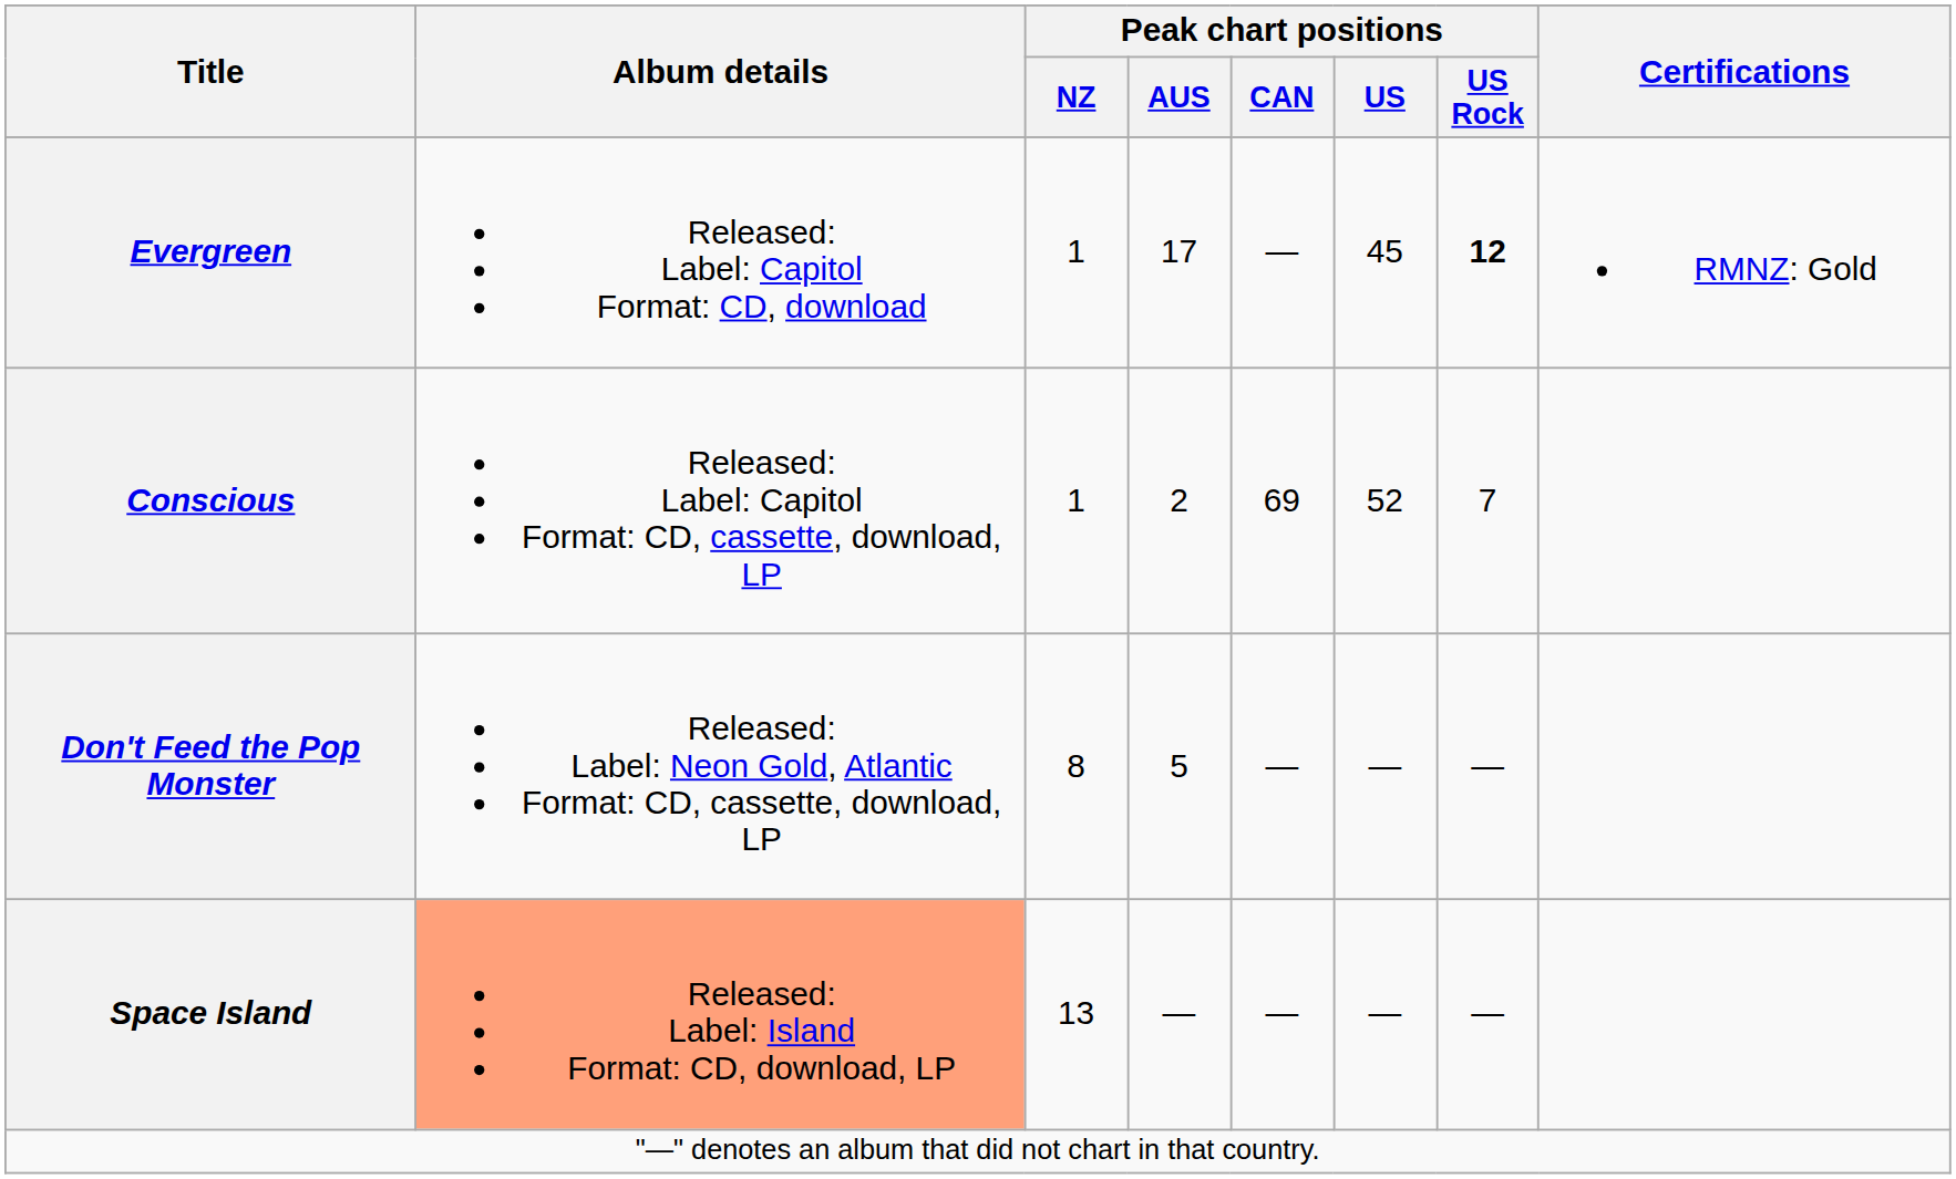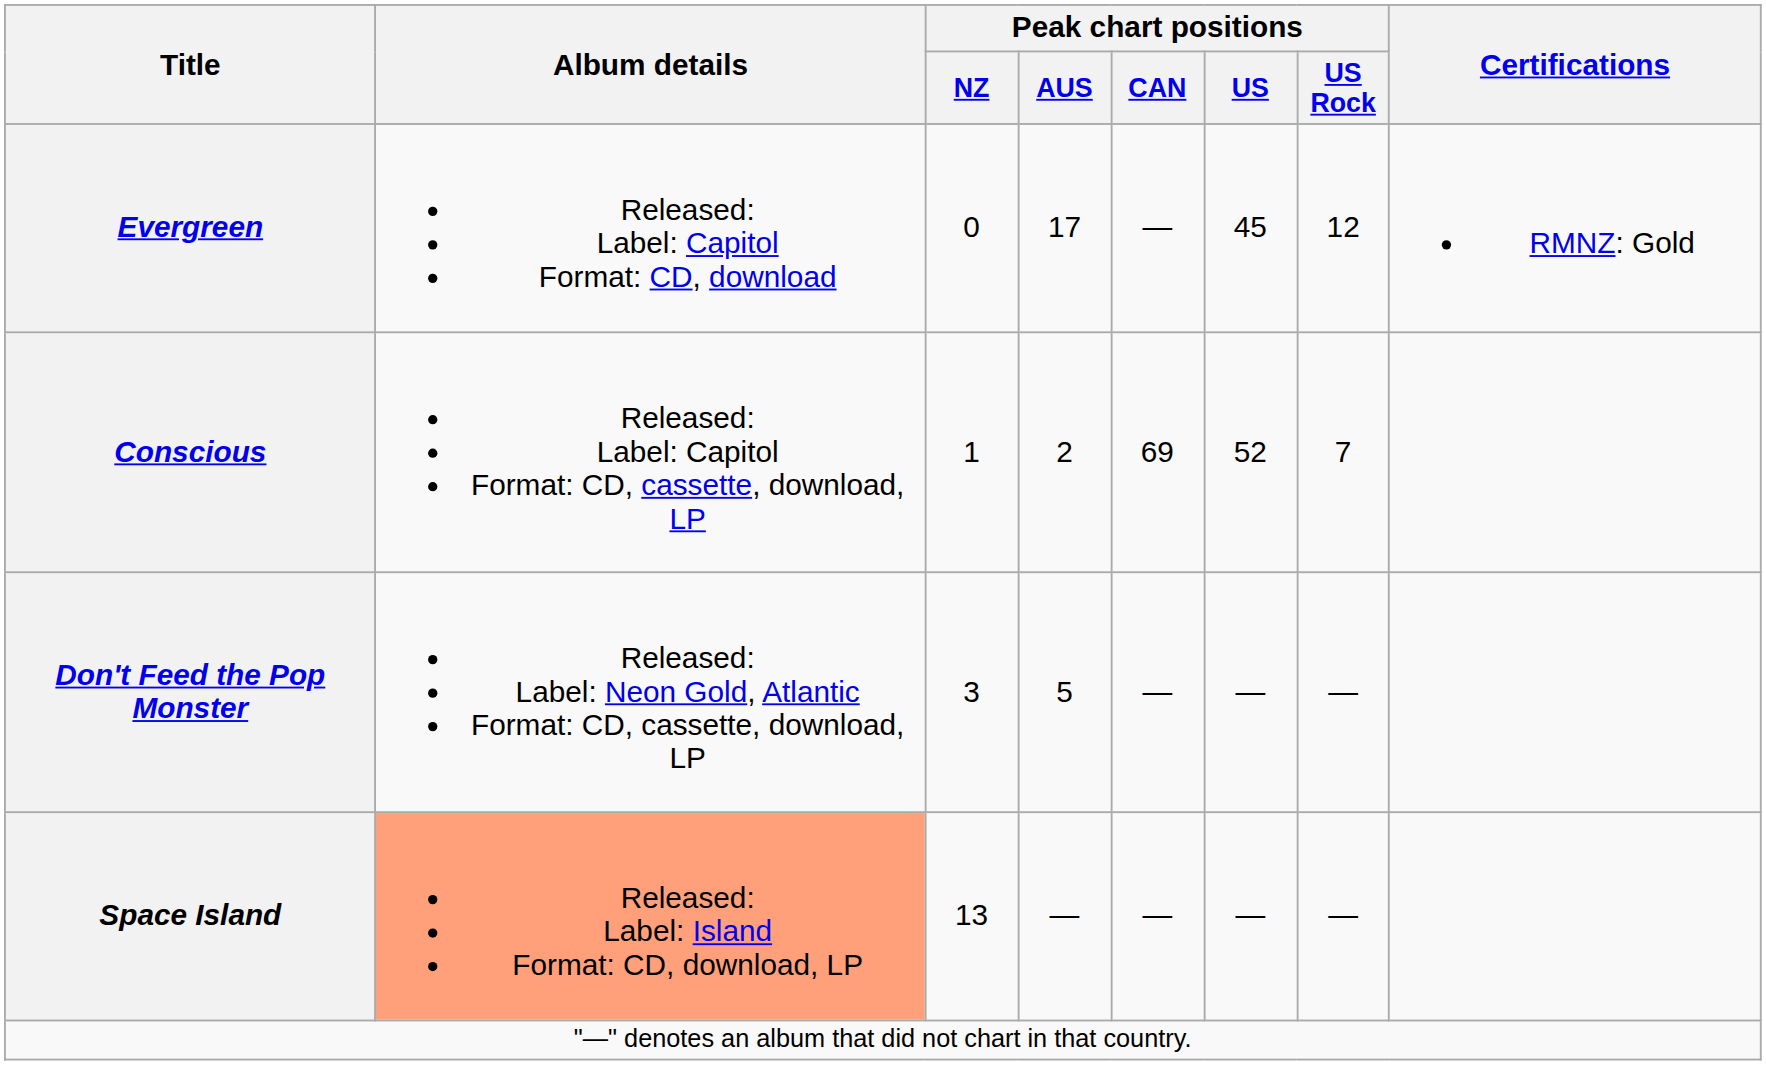Evergreen | Peak chart positions / NZ: 1 -> 0
Evergreen | Peak chart positions / US Rock: bold -> normal
Don't Feed the Pop Monster | Peak chart positions / NZ: 8 -> 3
